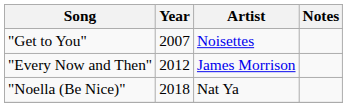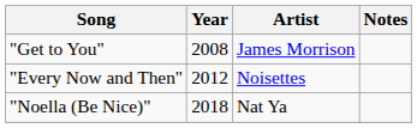"Get to You" | Year: 2007 -> 2008
"Get to You" | Artist: Noisettes -> James Morrison
"Every Now and Then" | Artist: James Morrison -> Noisettes
